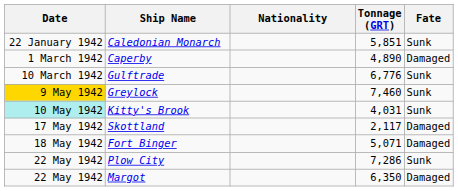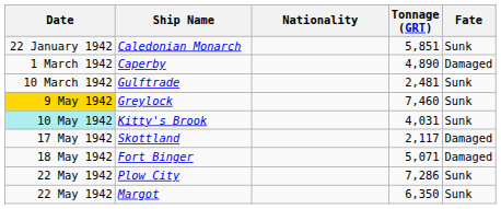Gulftrade | Tonnage (GRT): 6,776 -> 2,481
Margot | Fate: Damaged -> Sunk
